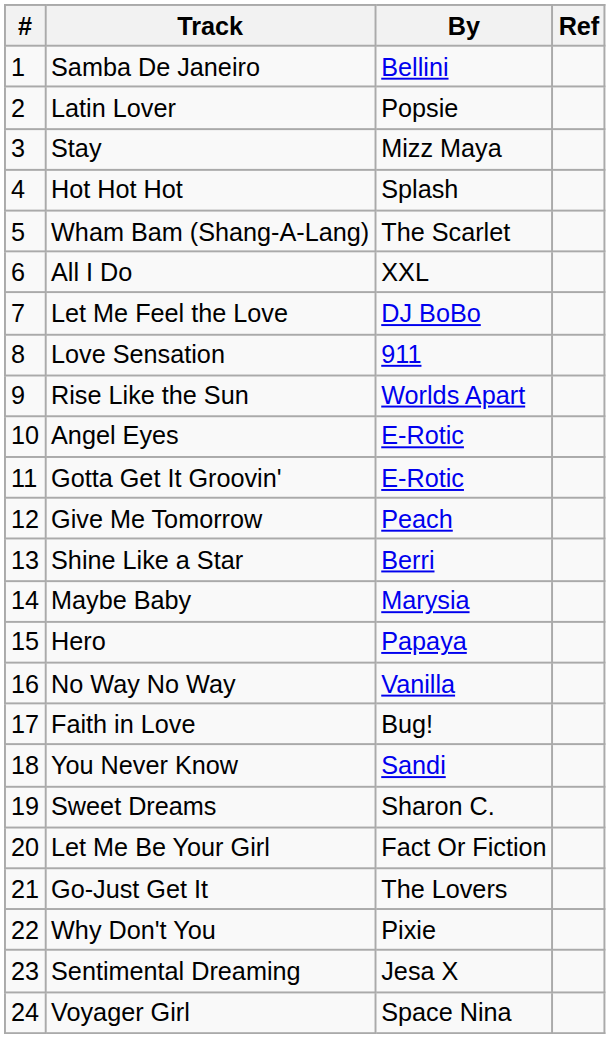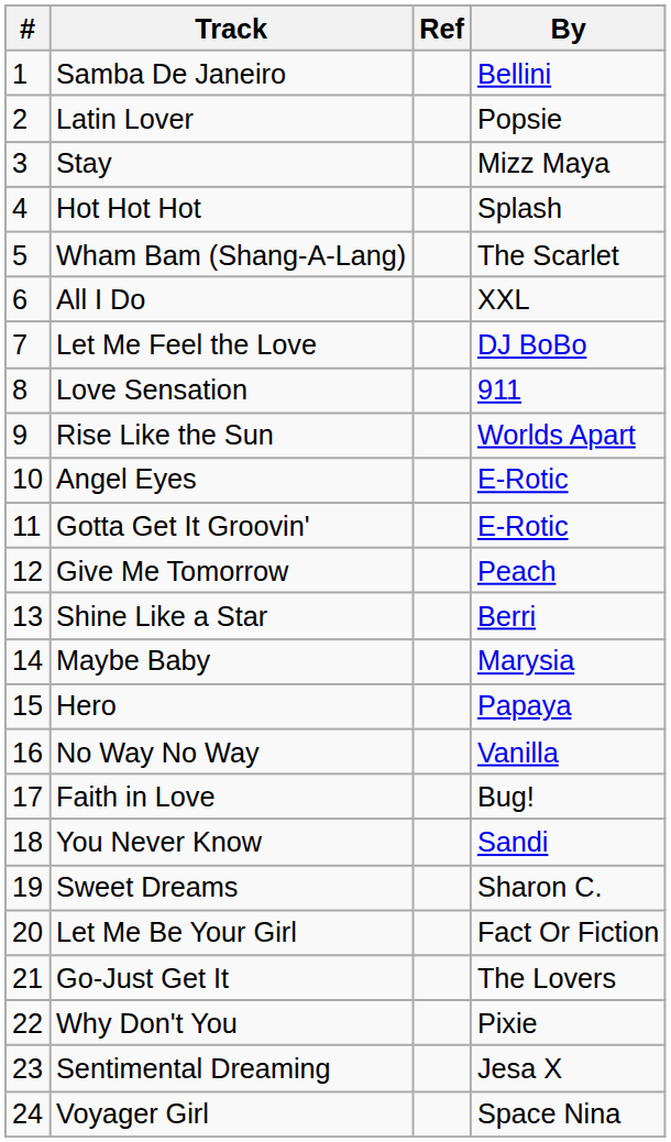columns swapped: By <-> Ref
